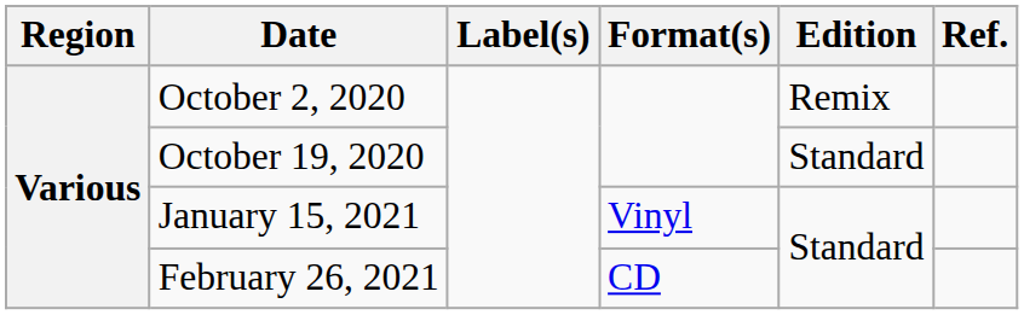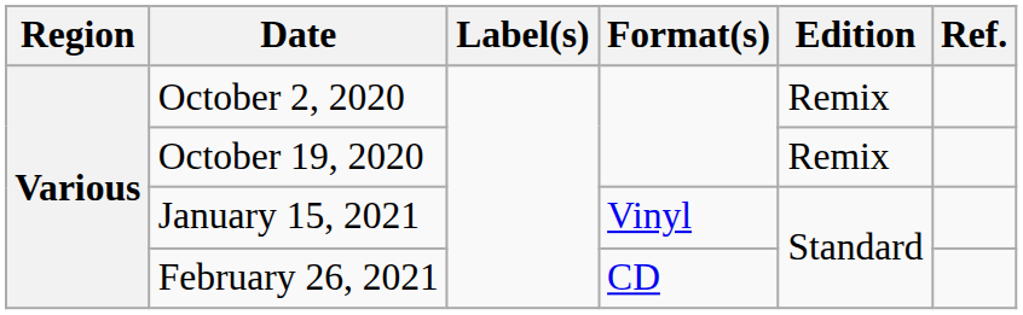October 19, 2020 | Edition: Standard -> Remix
